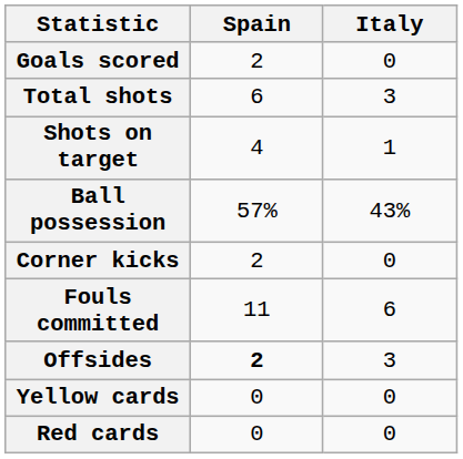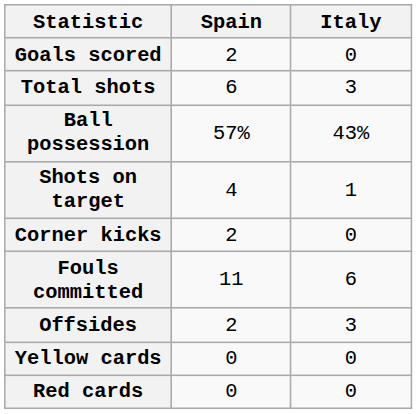rows swapped: Shots on target <-> Ball possession
Offsides | Spain: bold -> normal
